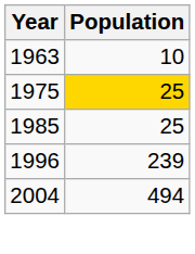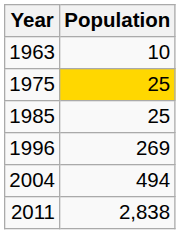1996 | Population: 239 -> 269
+ row: 2011 | 2,838
